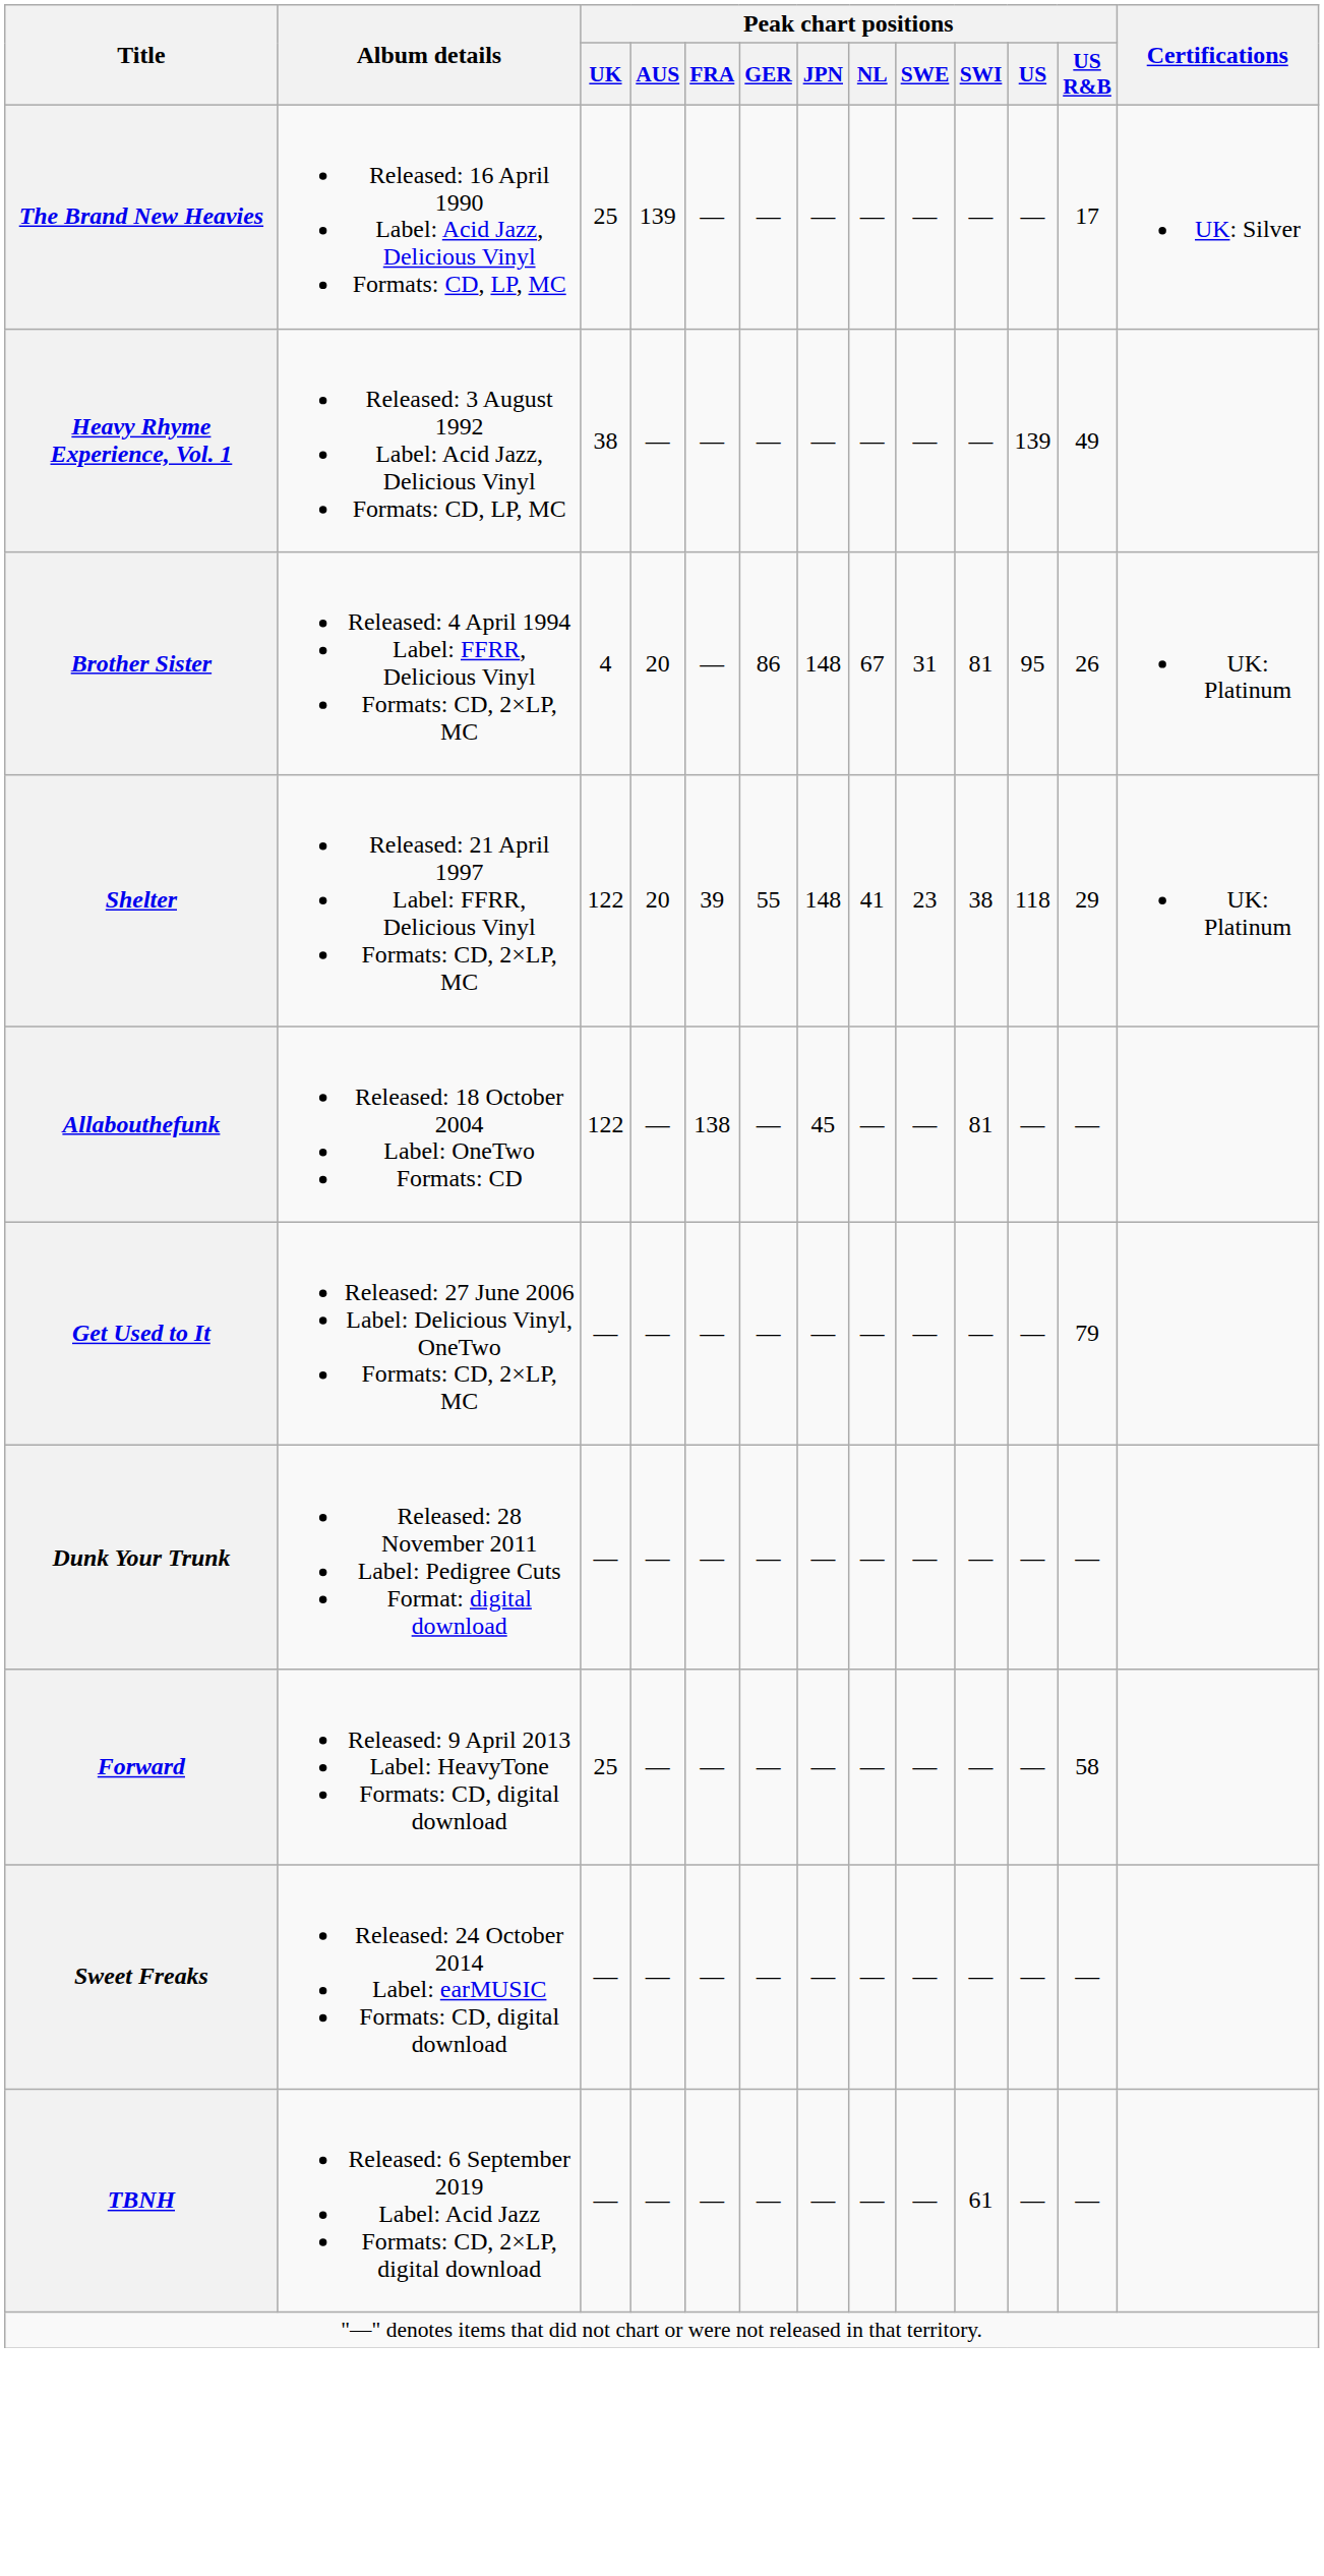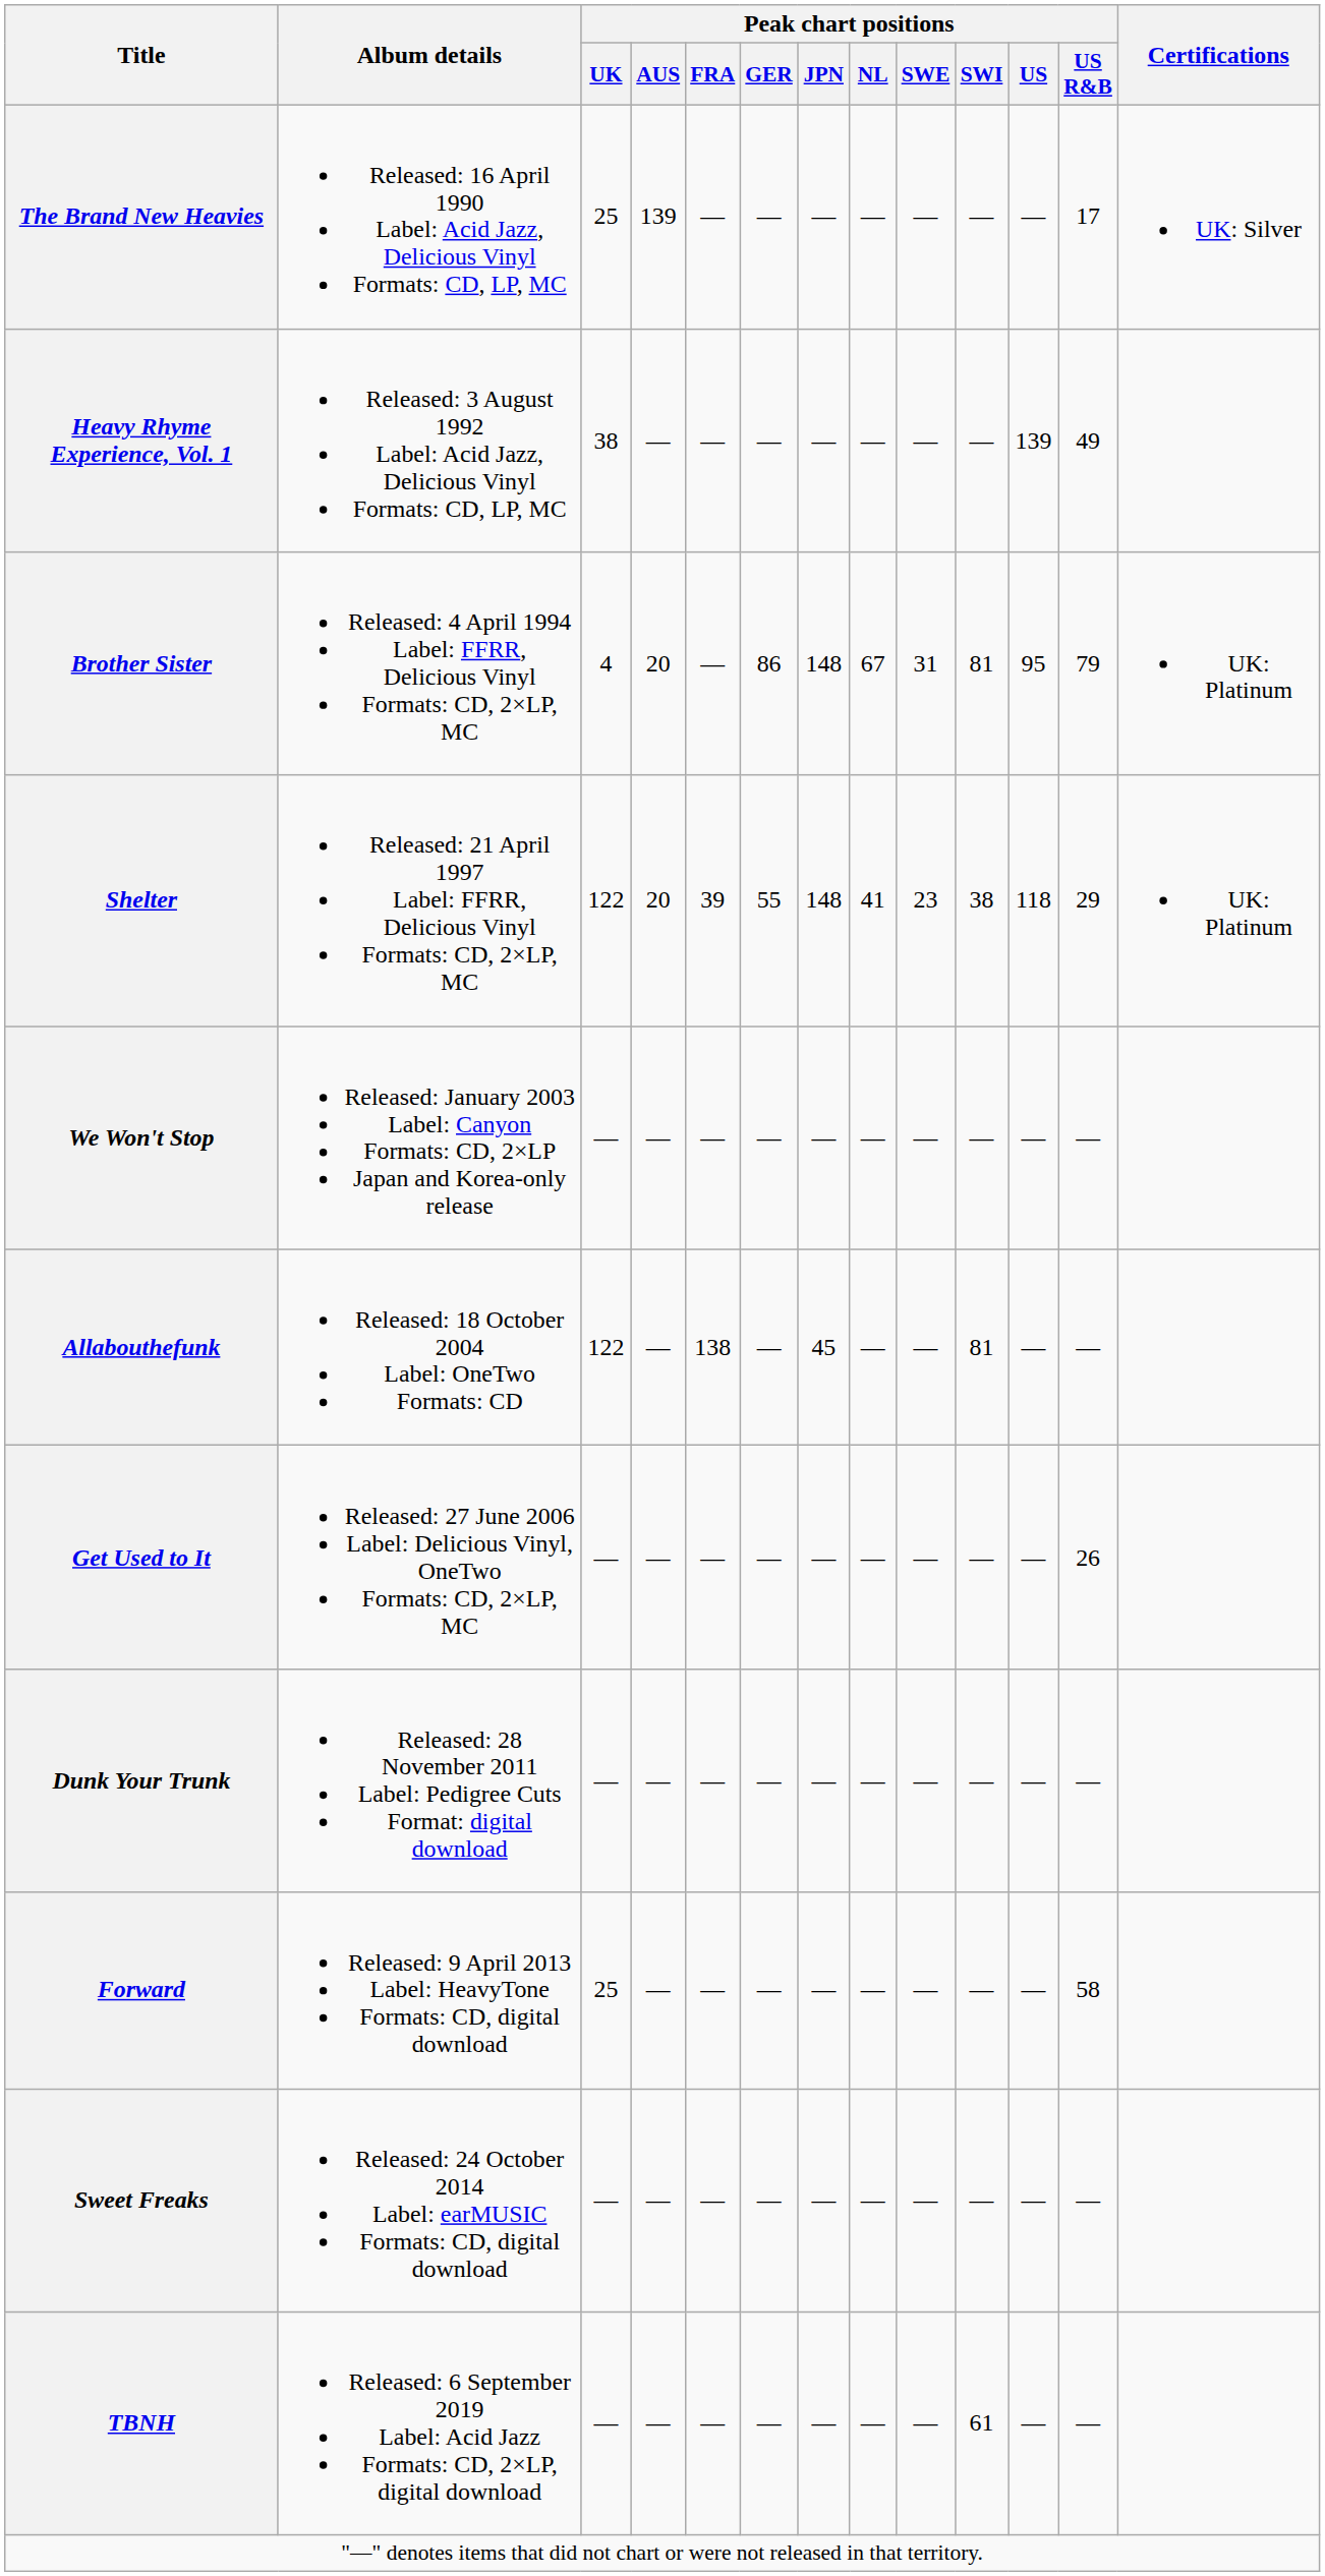Brother Sister | Peak chart positions / US R&B: 26 -> 79
+ row: We Won't Stop | Released: January 2003 Label: Canyon Formats: CD, 2×LP Japan and Korea-only release | — | — | — | — | — | — | — | — | — | —
Get Used to It | Peak chart positions / US R&B: 79 -> 26
